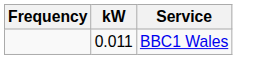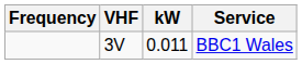+ column: VHF | 3V
